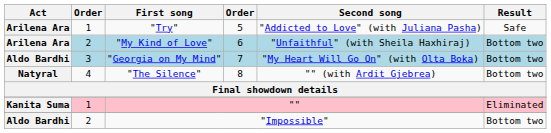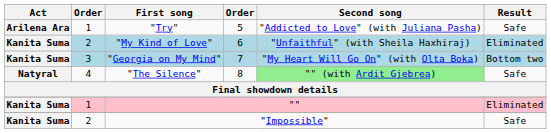"My Kind of Love" | Act: Arilena Ara -> Kanita Suma
"My Kind of Love" | Result: Bottom two -> Eliminated
"Georgia on My Mind" | Act: Aldo Bardhi -> Kanita Suma
"The Silence" | Second song: no background -> lightgreen background
"The Silence" | Result: Bottom two -> Safe
"Impossible" | Act: Aldo Bardhi -> Kanita Suma
"Impossible" | Result: Bottom two -> Safe
